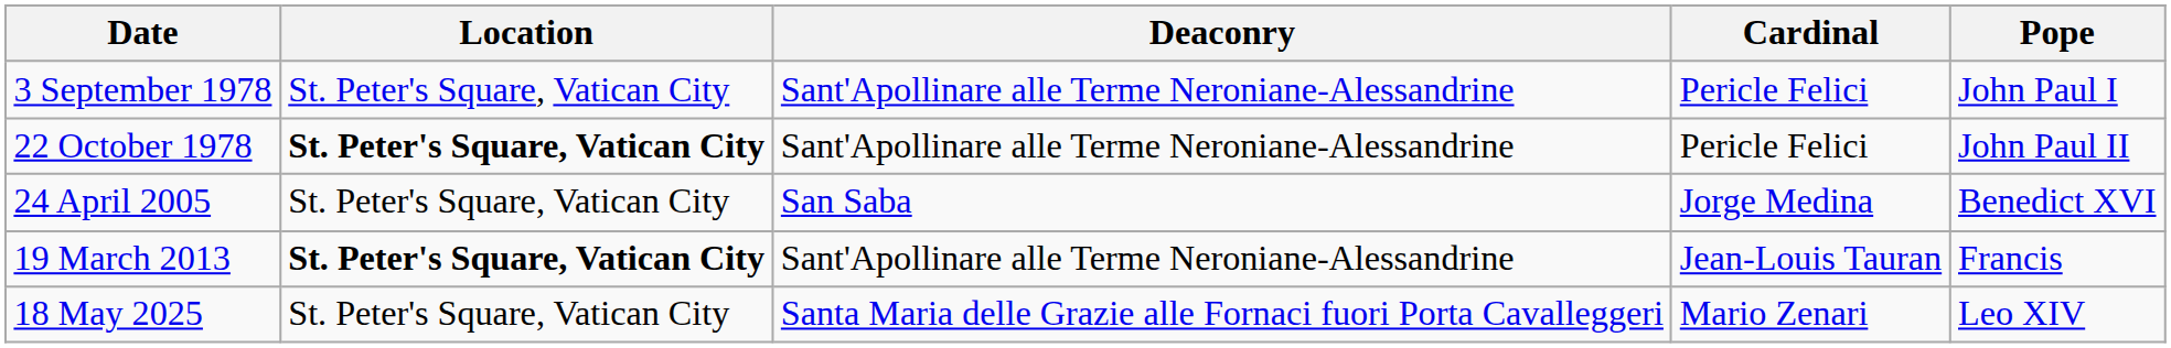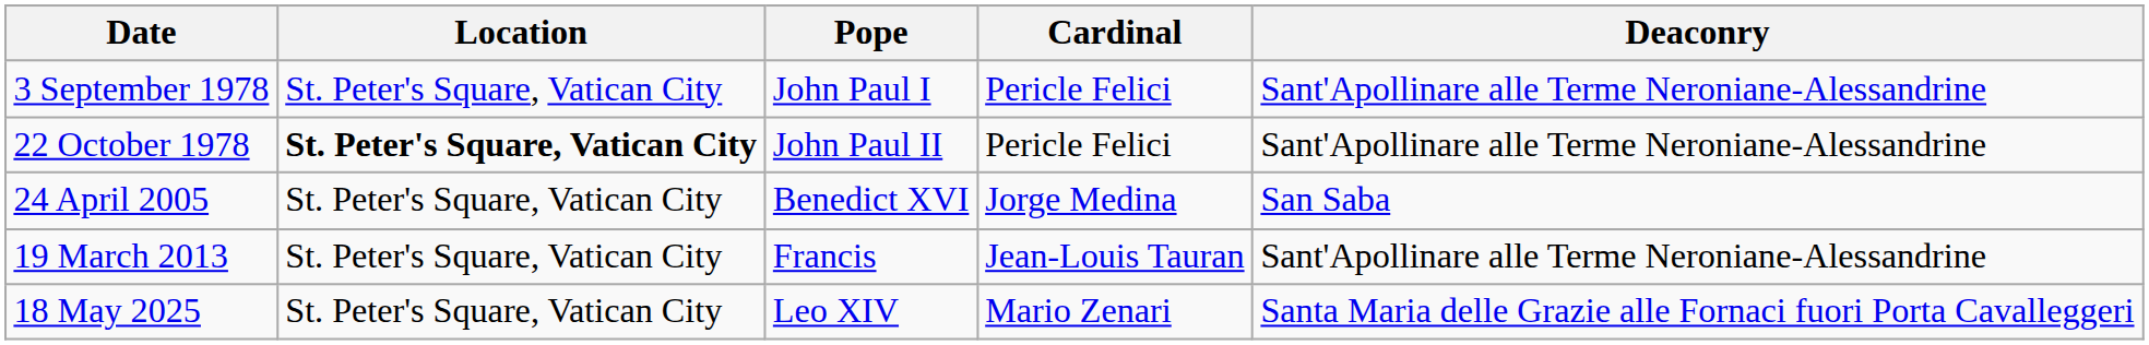columns swapped: Pope <-> Deaconry
19 March 2013 | Location: bold -> normal
